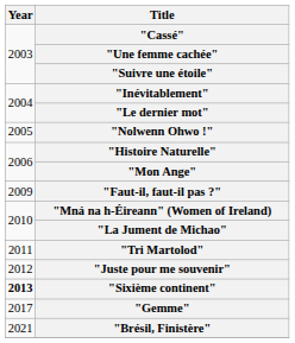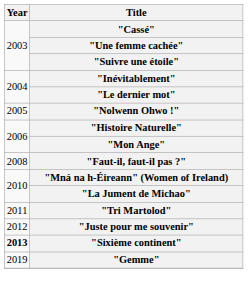"Faut-il, faut-il pas ?" | Year: 2009 -> 2008
"Gemme" | Year: 2017 -> 2019
- row: 2021 | "Brésil, Finistère"
